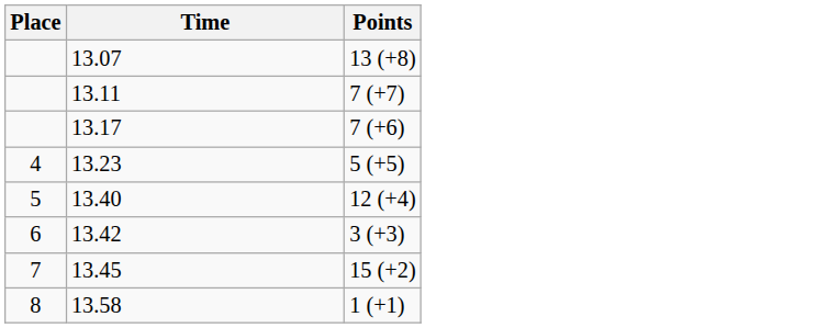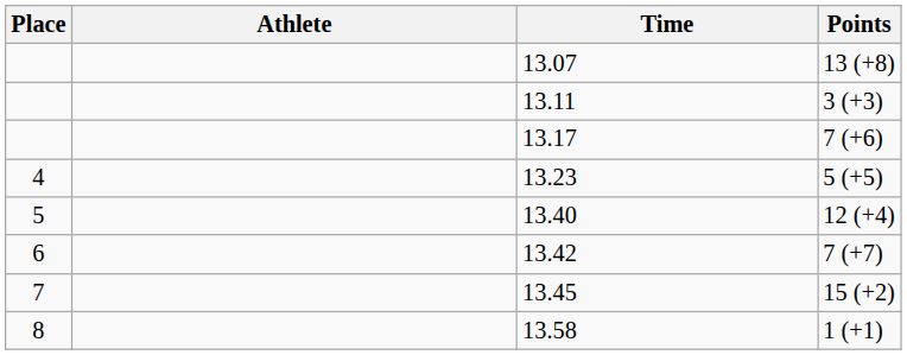+ column: Athlete
13.11 | Points: 7 (+7) -> 3 (+3)
13.42 | Points: 3 (+3) -> 7 (+7)
